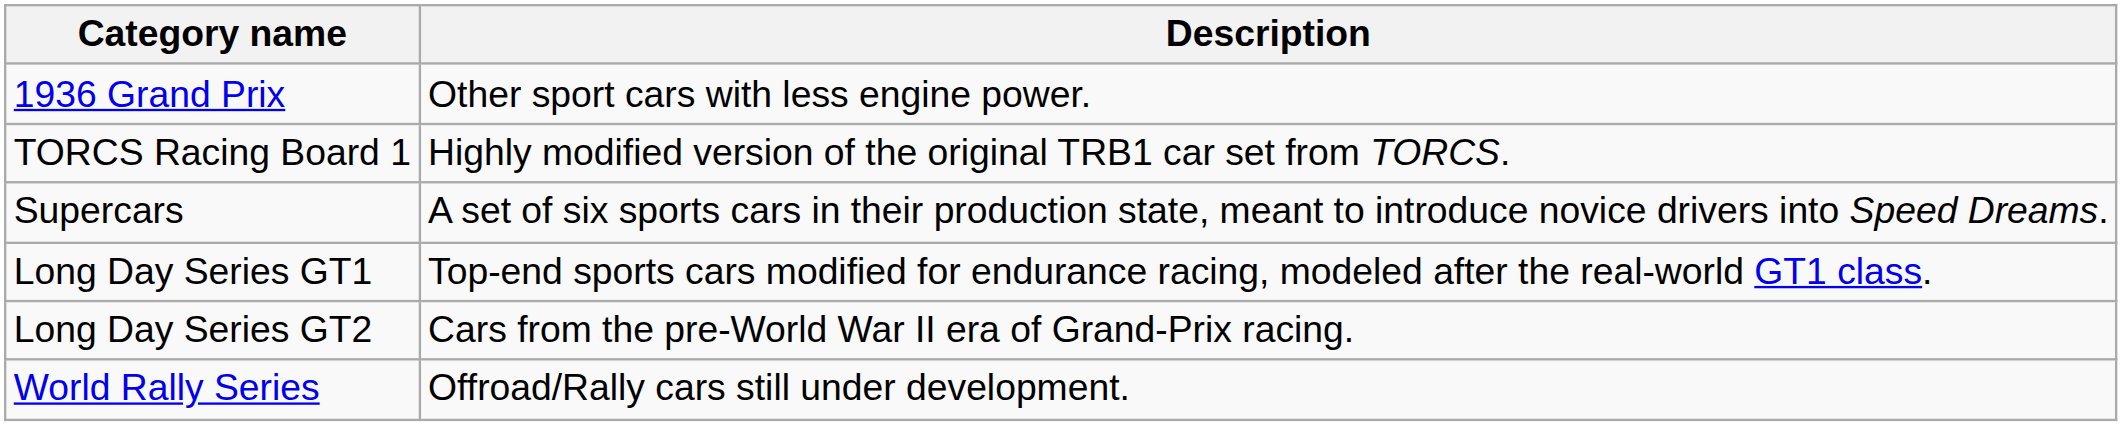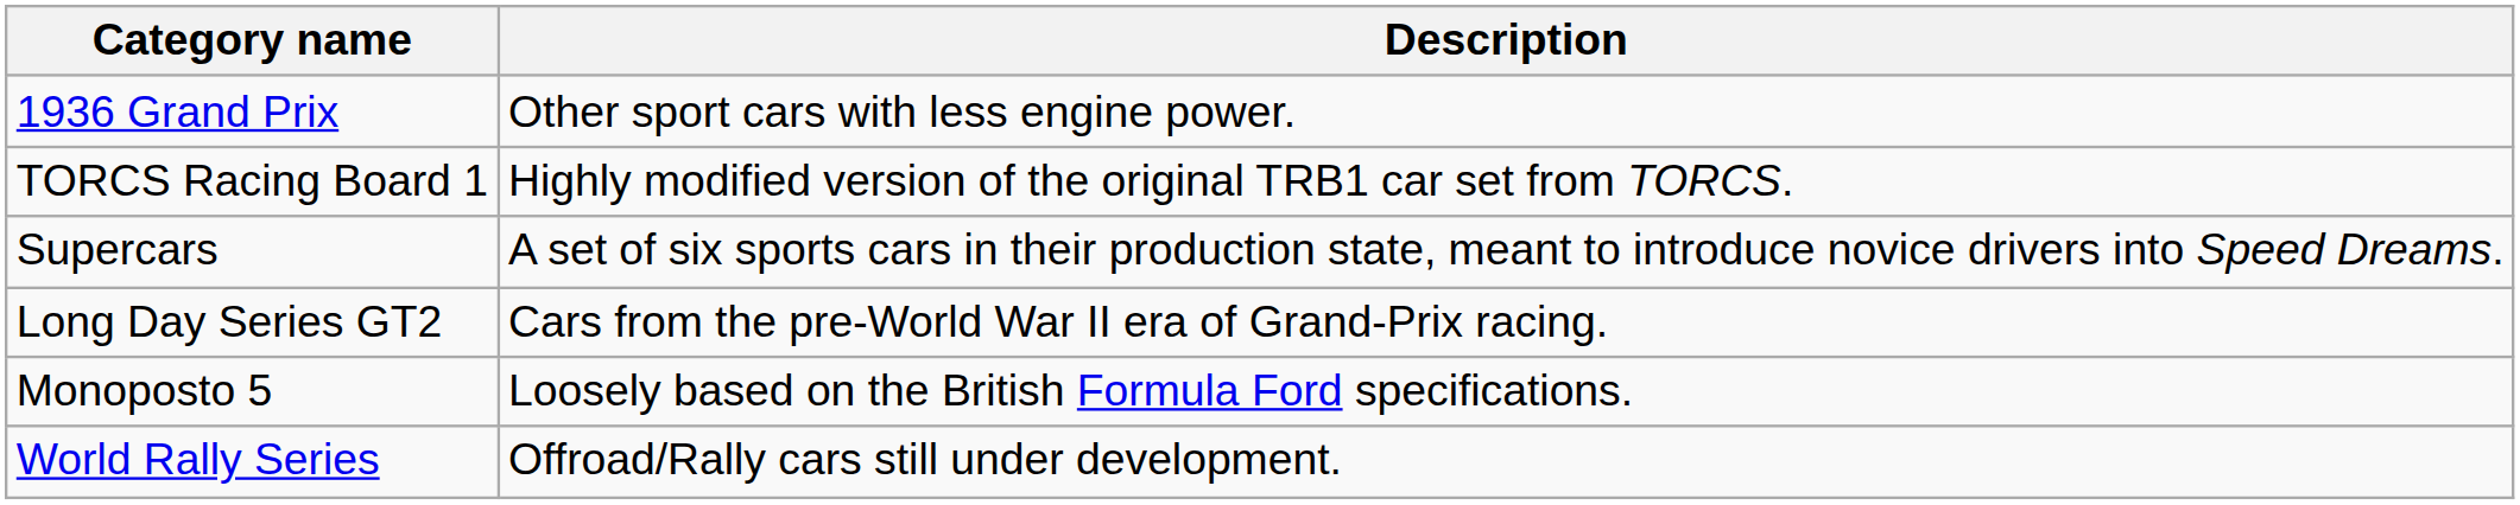- row: Long Day Series GT1 | Top-end sports cars modified for endurance racing, modeled after the real-world GT1 class.
+ row: Monoposto 5 | Loosely based on the British Formula Ford specifications.
